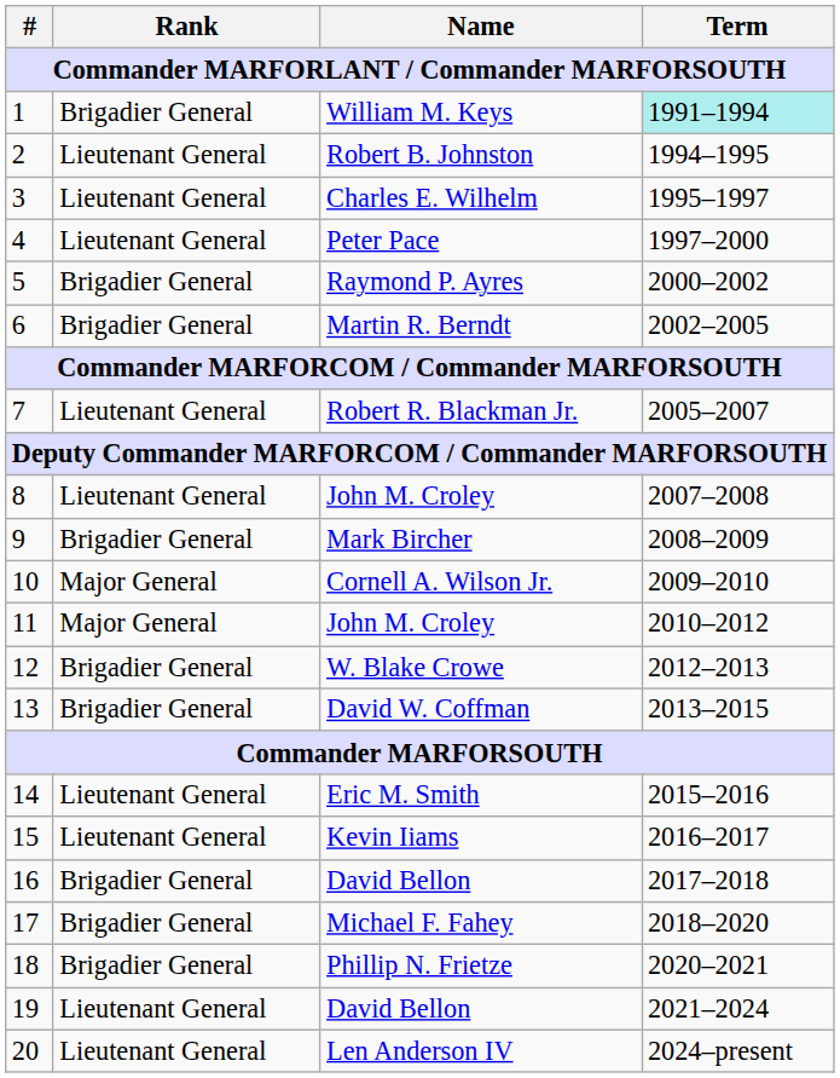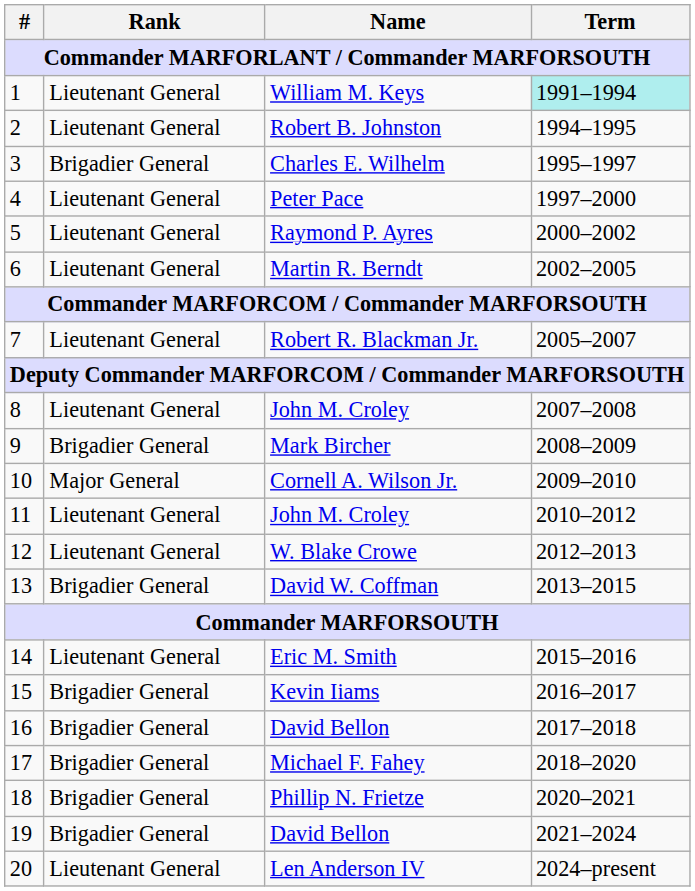William M. Keys | Rank: Brigadier General -> Lieutenant General
Charles E. Wilhelm | Rank: Lieutenant General -> Brigadier General
Raymond P. Ayres | Rank: Brigadier General -> Lieutenant General
Martin R. Berndt | Rank: Brigadier General -> Lieutenant General
11 / John M. Croley | Rank: Major General -> Lieutenant General
W. Blake Crowe | Rank: Brigadier General -> Lieutenant General
Kevin Iiams | Rank: Lieutenant General -> Brigadier General
19 / David Bellon | Rank: Lieutenant General -> Brigadier General
